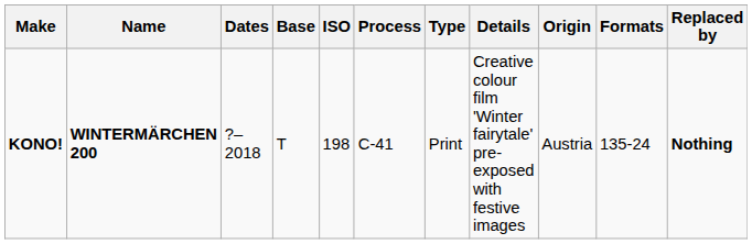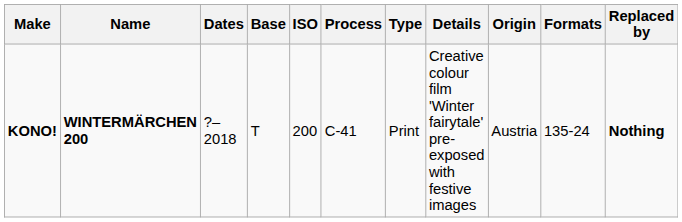KONO! | ISO: 198 -> 200
